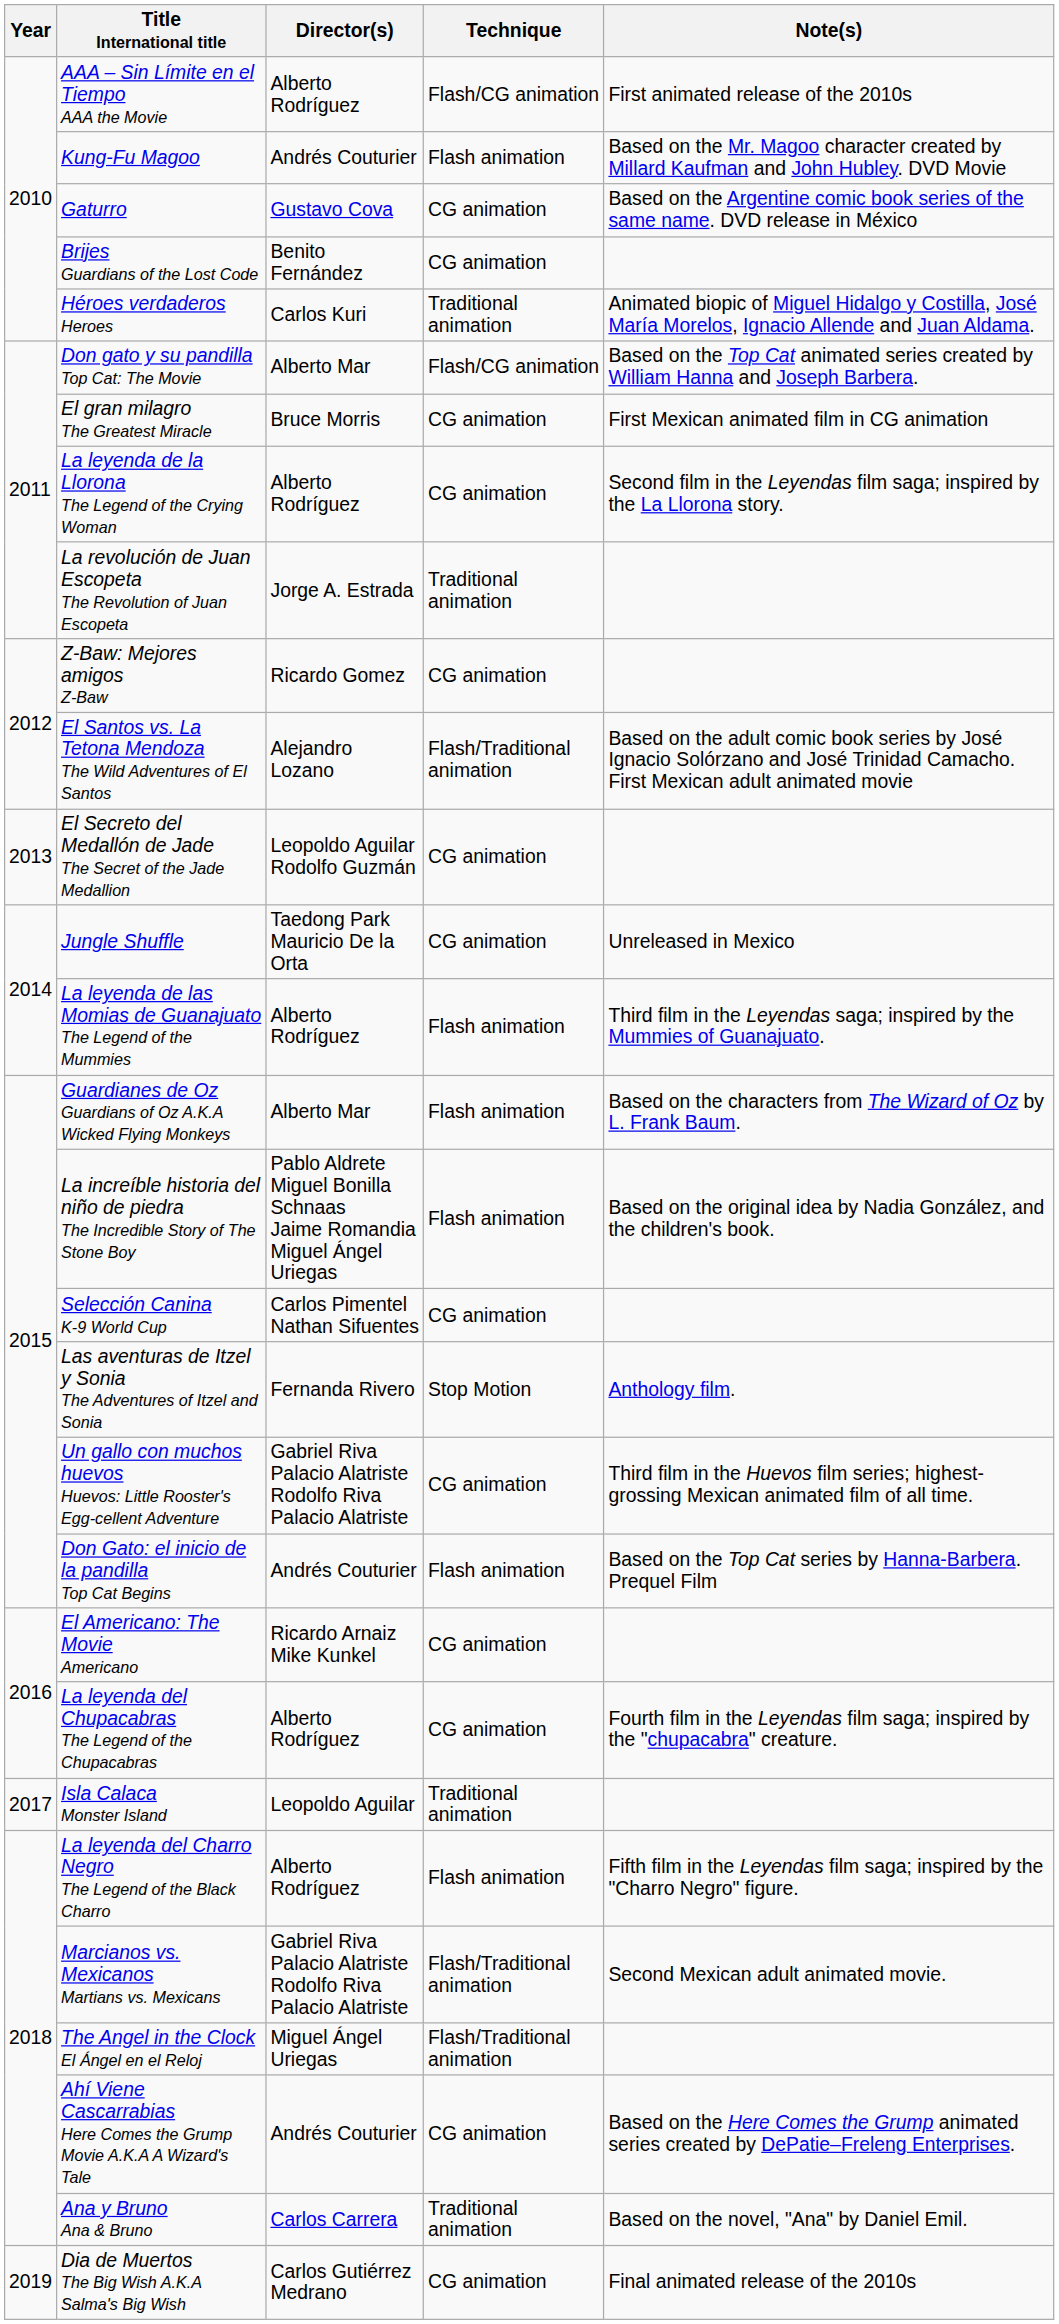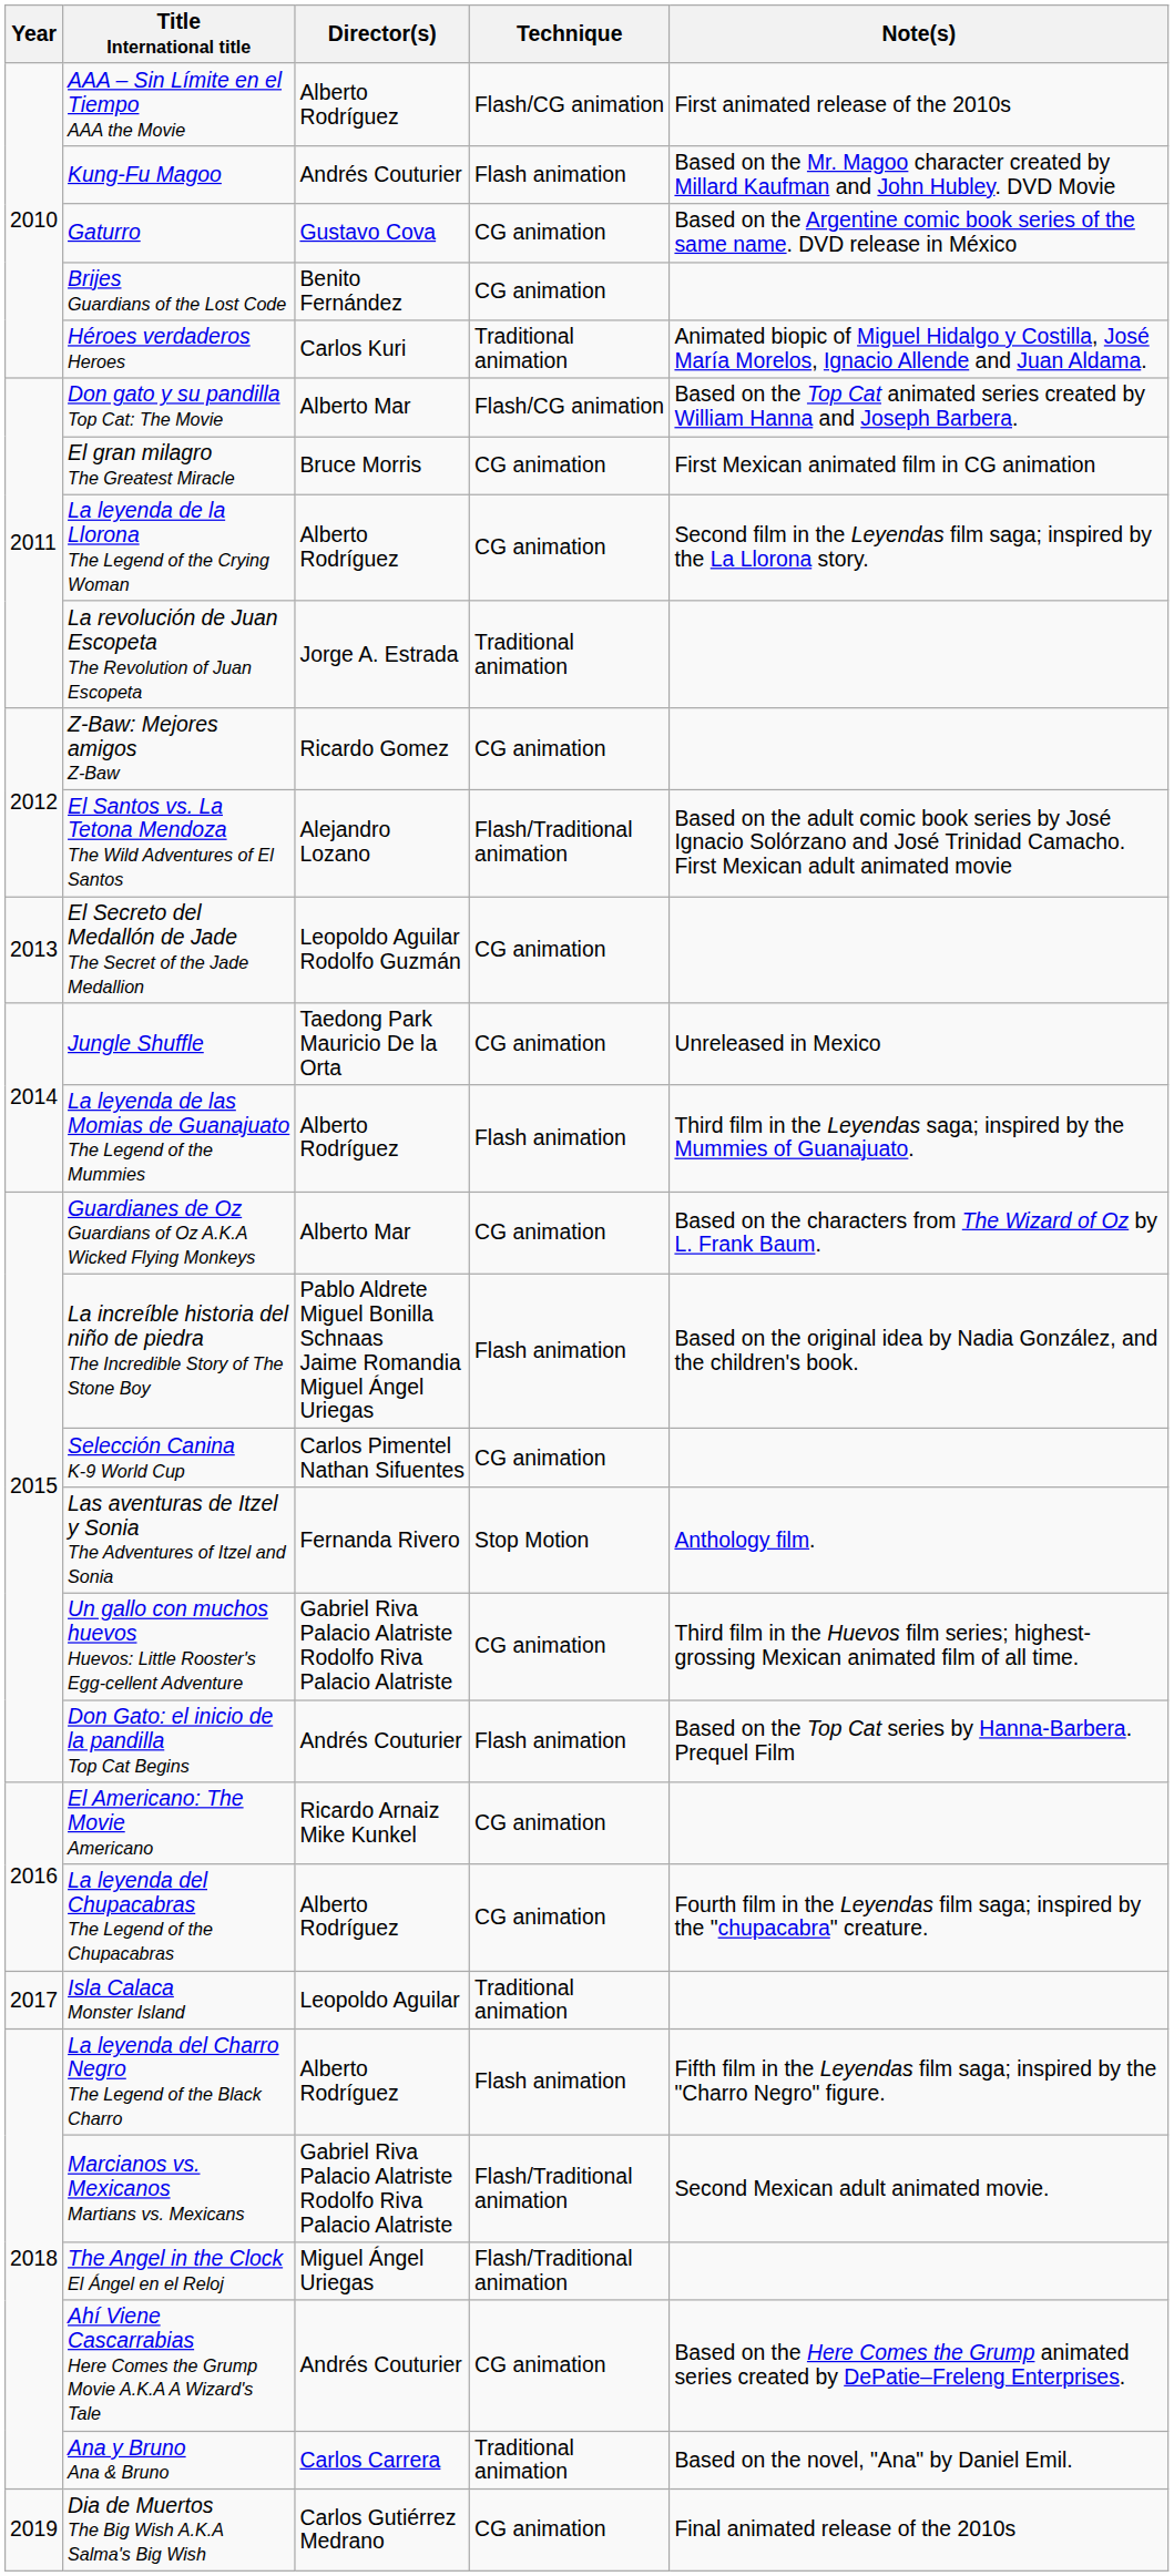Guardianes de Oz Guardians of Oz A.K.A Wicked Flying Monkeys | Technique: Flash animation -> CG animation
